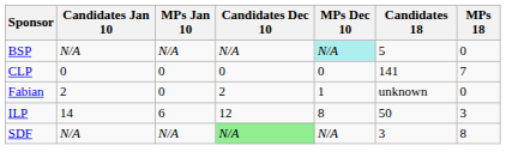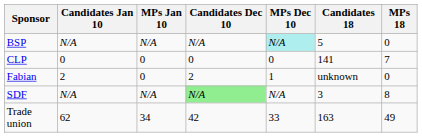- row: ILP | 14 | 6 | 12 | 8 | 50 | 3
+ row: Trade union | 62 | 34 | 42 | 33 | 163 | 49
